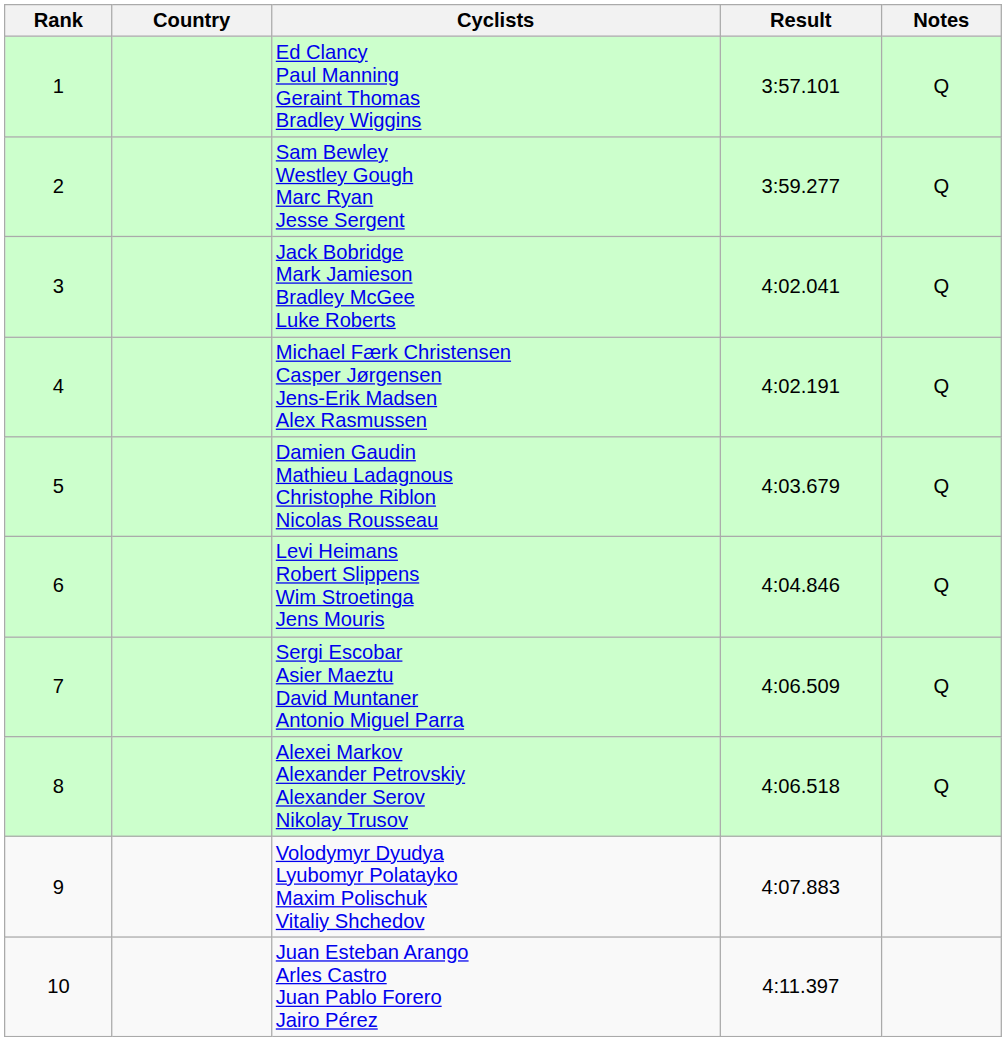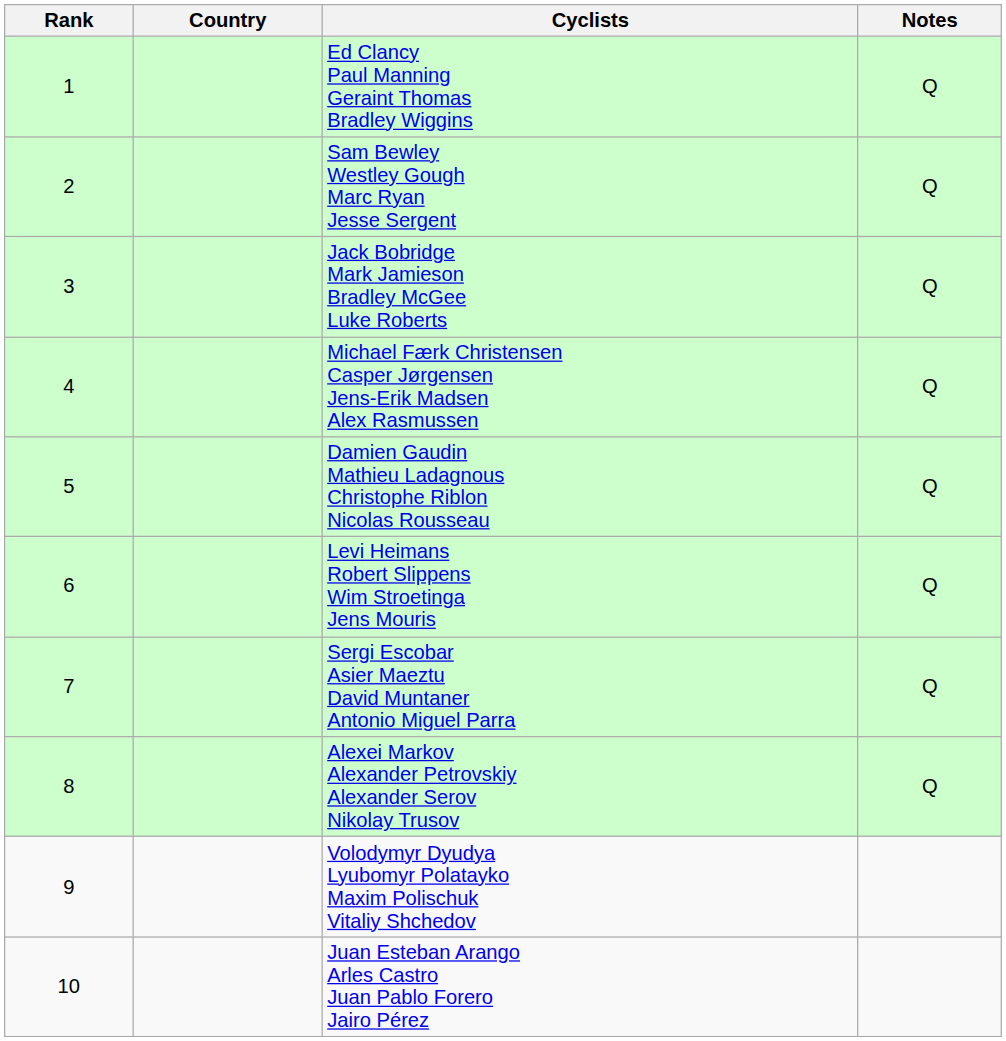- column: Result | 3:57.101 | 3:59.277 | 4:02.041 | 4:02.191 | 4:03.679 | 4:04.846 | 4:06.509 | 4:06.518 | 4:07.883 | 4:11.397
